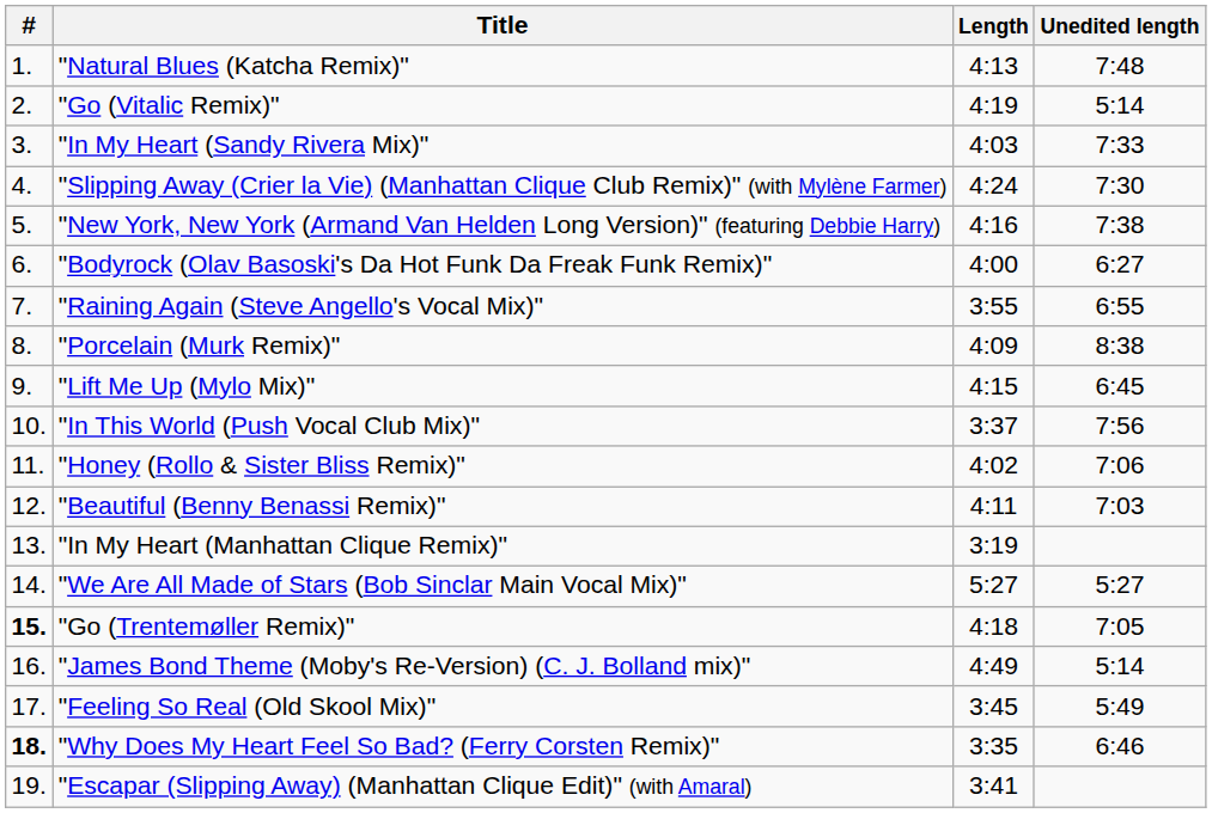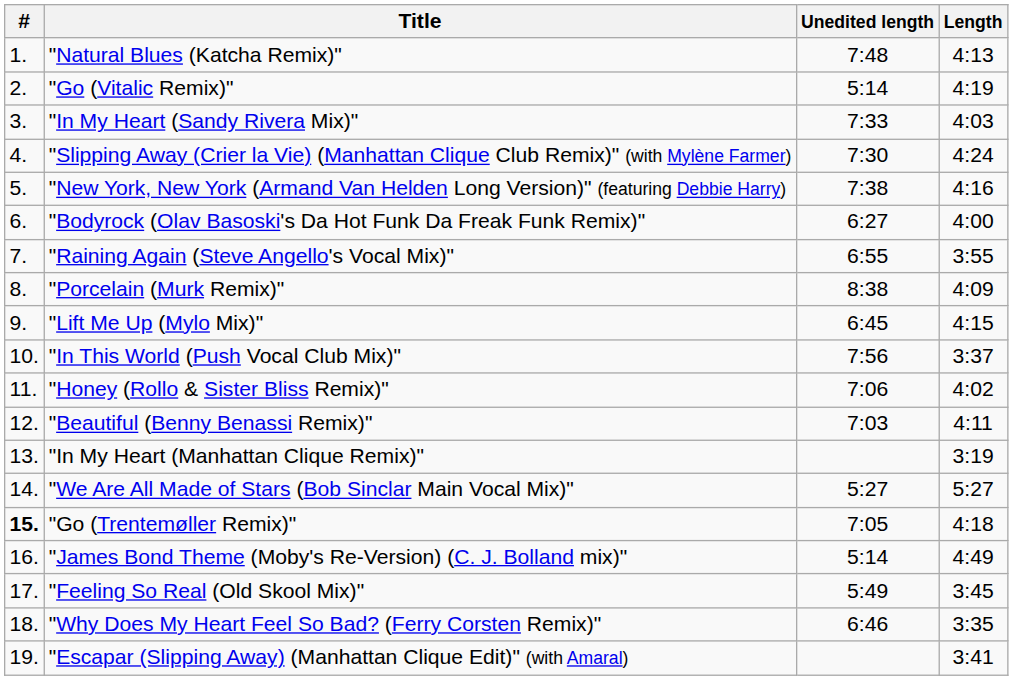columns swapped: Length <-> Unedited length
"Why Does My Heart Feel So Bad? (Ferry Corsten Remix)" | #: bold -> normal
